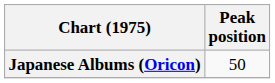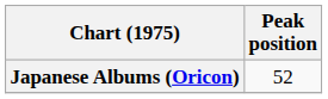Japanese Albums (Oricon) | Peak position: 50 -> 52
